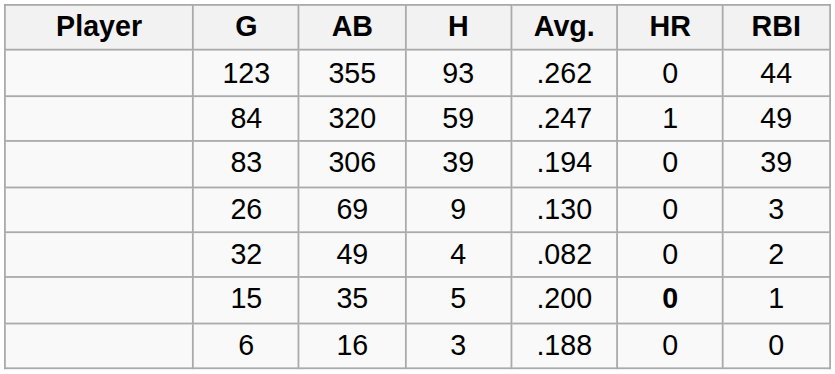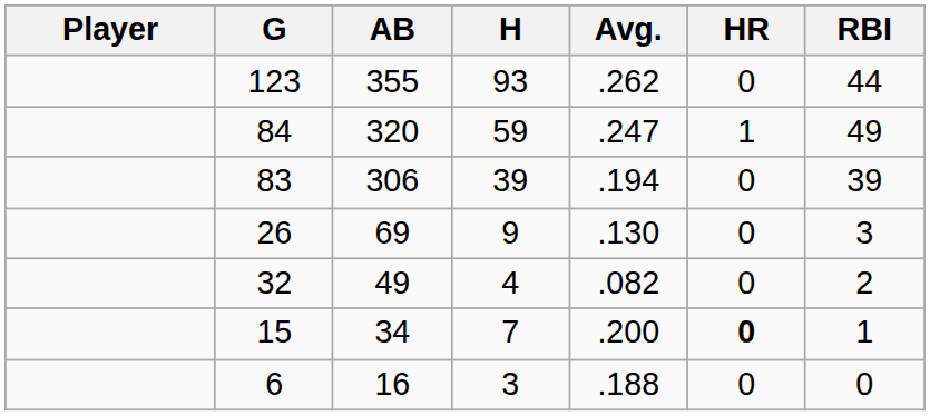15 | AB: 35 -> 34
15 | H: 5 -> 7
